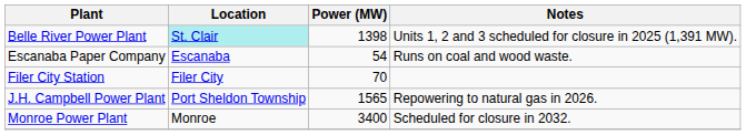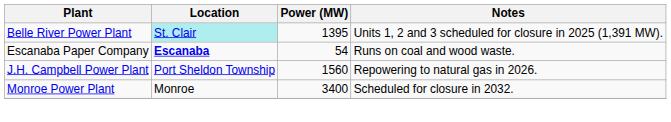Belle River Power Plant | Power (MW): 1398 -> 1395
Escanaba Paper Company | Location: normal -> bold
- row: Filer City Station | Filer City | 70
J.H. Campbell Power Plant | Power (MW): 1565 -> 1560
